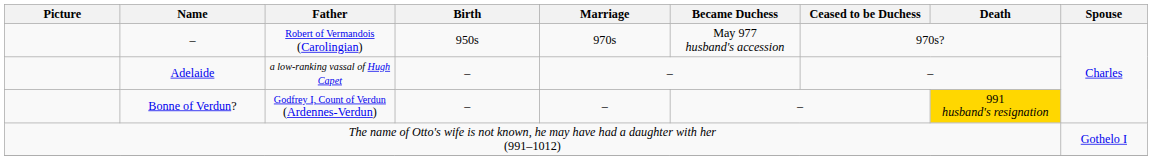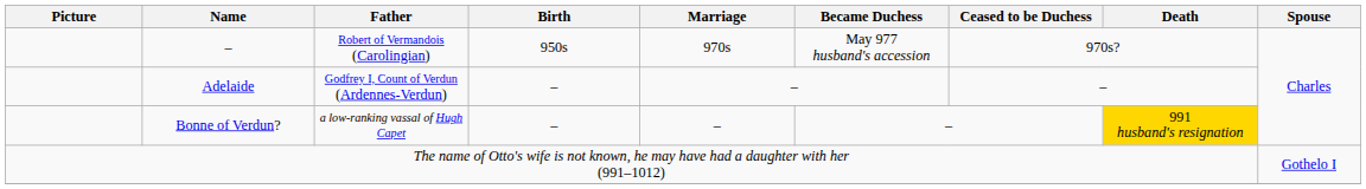Adelaide | Father: a low-ranking vassal of Hugh Capet -> Godfrey I, Count of Verdun (Ardennes-Verdun)
Bonne of Verdun? | Father: Godfrey I, Count of Verdun (Ardennes-Verdun) -> a low-ranking vassal of Hugh Capet
